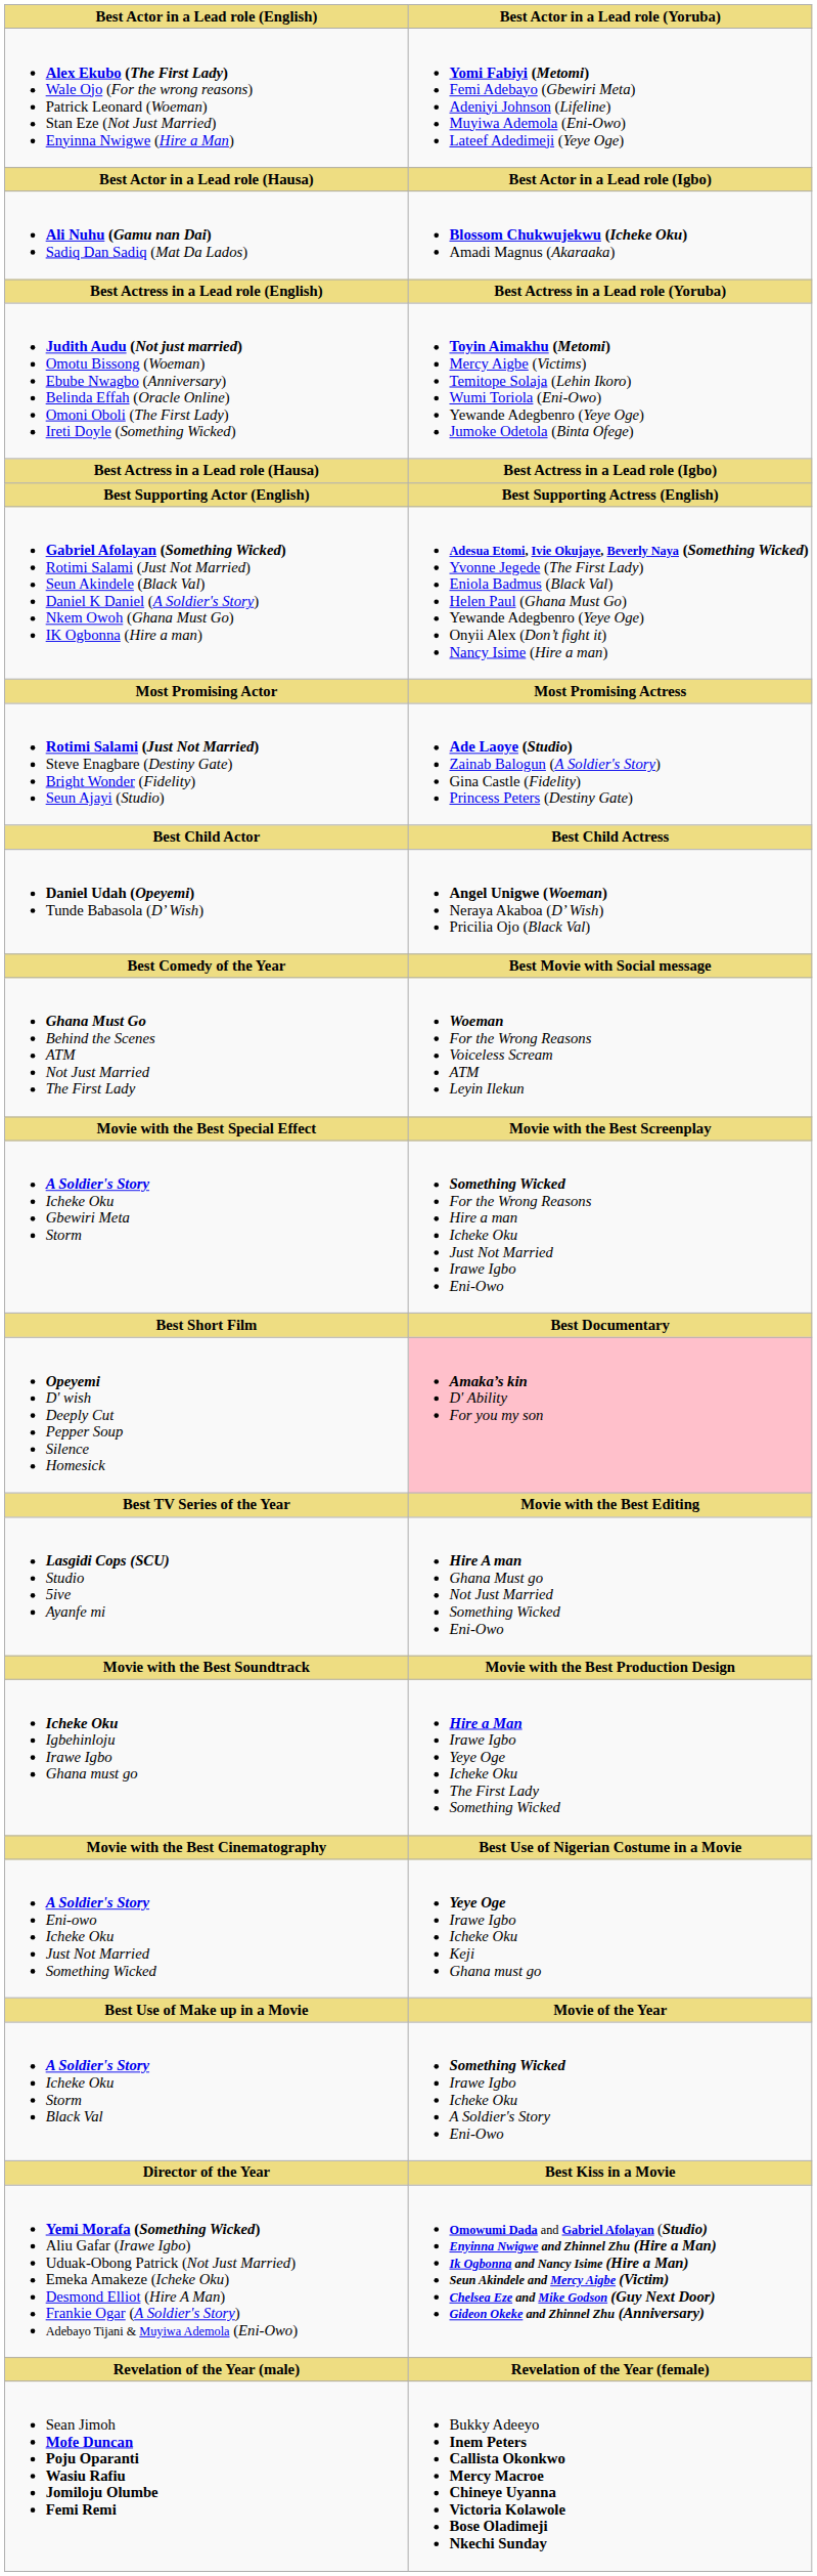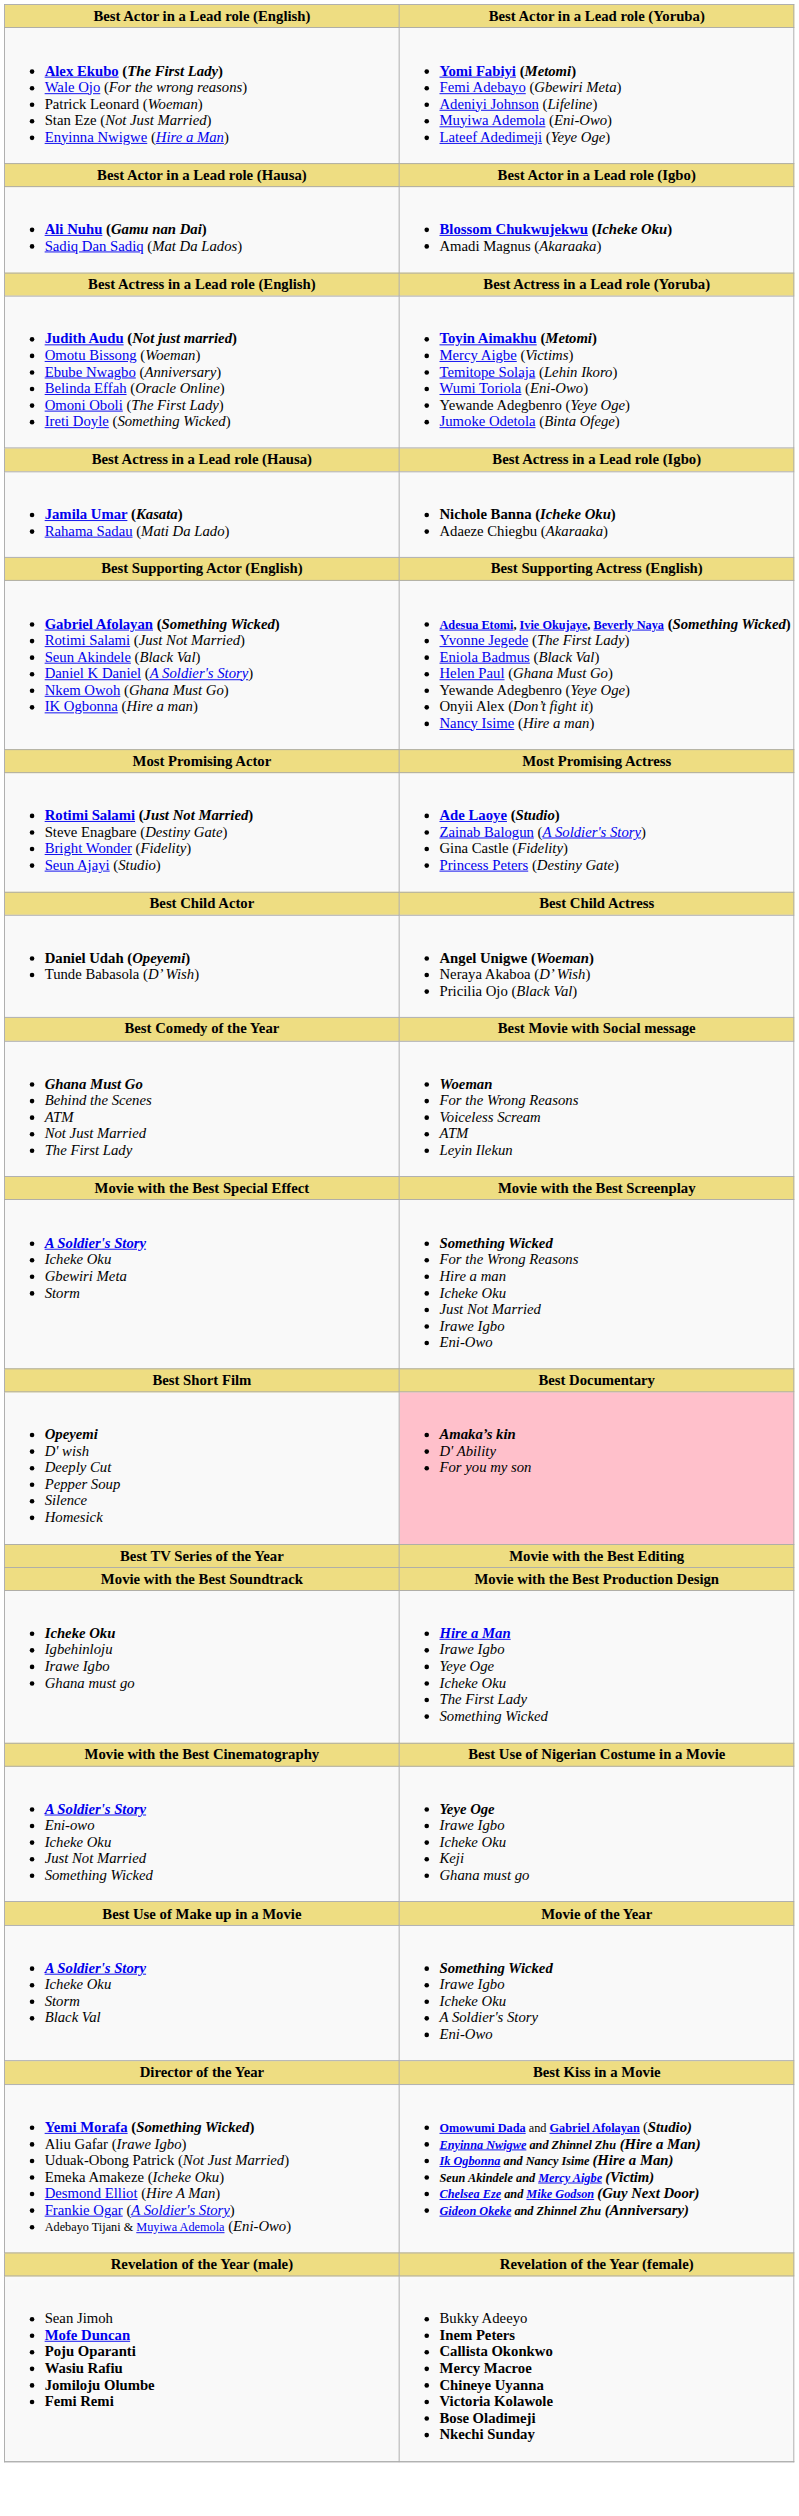+ row: Jamila Umar (Kasata) Rahama Sadau (Mati Da Lado) | Nichole Banna (Icheke Oku) Adaeze Chiegbu (Akaraaka)
- row: Lasgidi Cops (SCU) Studio 5ive Ayanfe mi | Hire A man Ghana Must go Not Just Married Something Wicked Eni-Owo
